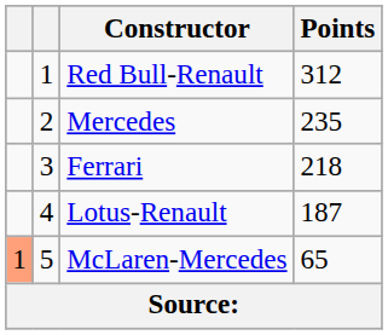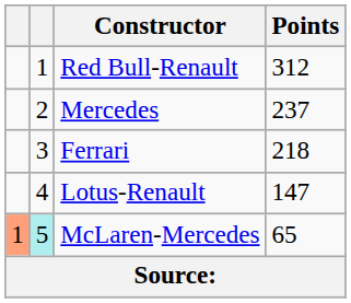Mercedes | Points: 235 -> 237
Lotus-Renault | Points: 187 -> 147
McLaren-Mercedes | column 2: no background -> paleturquoise background
